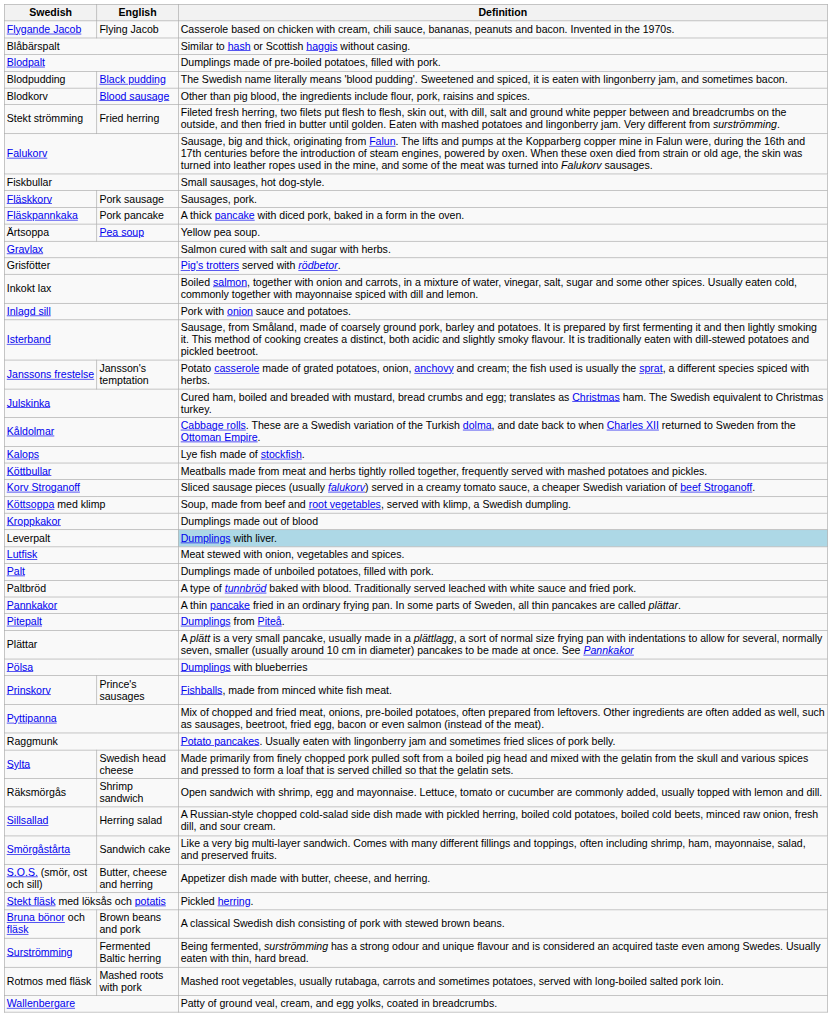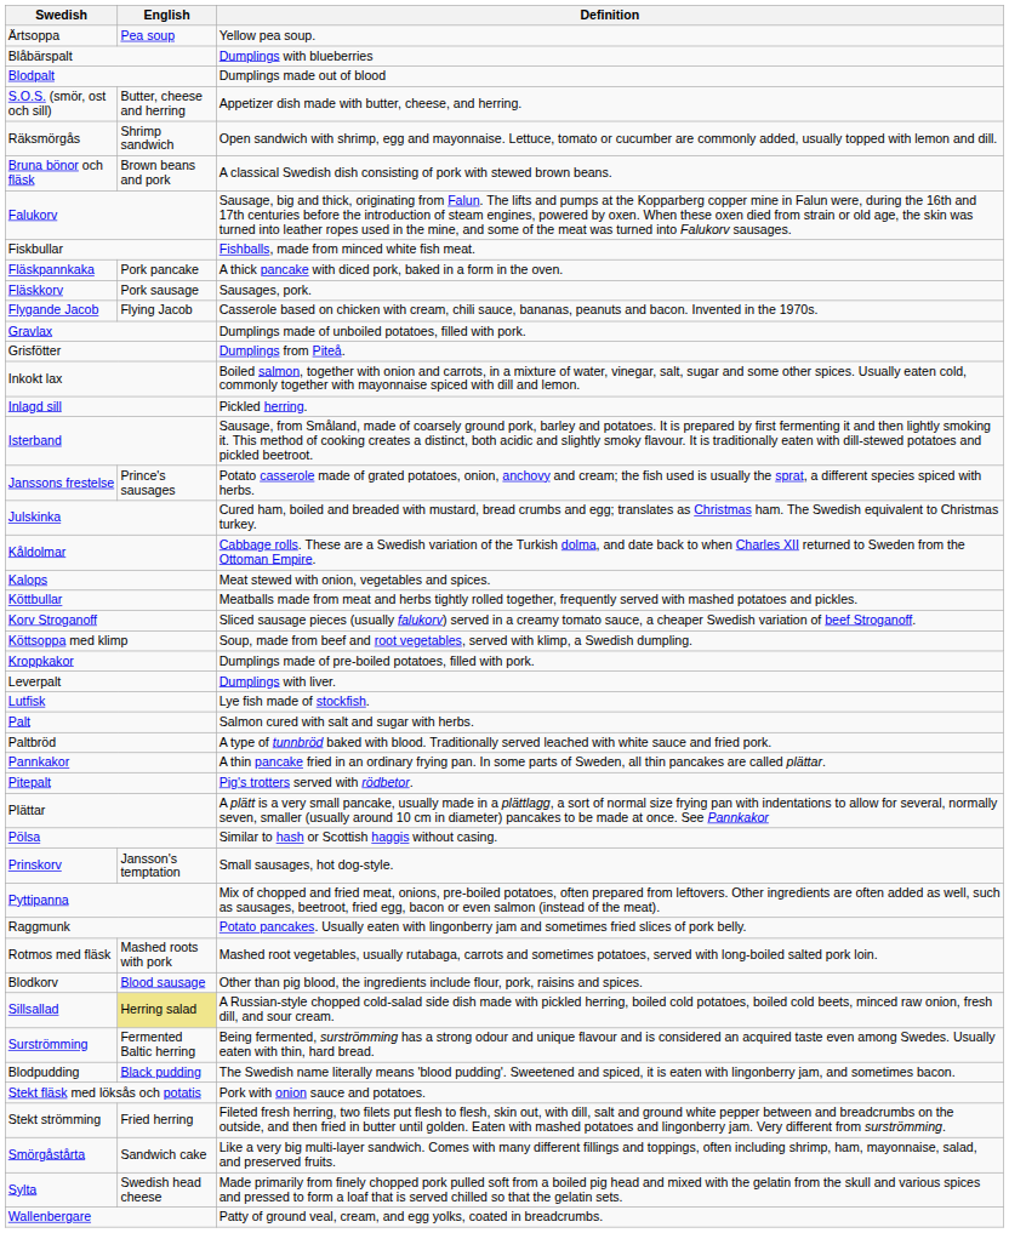rows swapped: Ärtsoppa <-> Flygande Jacob
Blåbärspalt | Definition: Similar to hash or Scottish haggis without casing. -> Dumplings with blueberries
Blodpalt | Definition: Dumplings made of pre-boiled potatoes, filled with pork. -> Dumplings made out of blood
rows swapped: Blodpudding <-> S.O.S. (smör, ost och sill)
rows swapped: Blodkorv <-> Räksmörgås
rows swapped: Bruna bönor och fläsk <-> Stekt strömming
Fiskbullar | Definition: Small sausages, hot dog-style. -> Fishballs, made from minced white fish meat.
rows swapped: Fläskkorv <-> Fläskpannkaka
Gravlax | Definition: Salmon cured with salt and sugar with herbs. -> Dumplings made of unboiled potatoes, filled with pork.
Grisfötter | Definition: Pig's trotters served with rödbetor. -> Dumplings from Piteå.
Inlagd sill | Definition: Pork with onion sauce and potatoes. -> Pickled herring.
Janssons frestelse | English: Jansson's temptation -> Prince's sausages
Kalops | Definition: Lye fish made of stockfish. -> Meat stewed with onion, vegetables and spices.
Kroppkakor | Definition: Dumplings made out of blood -> Dumplings made of pre-boiled potatoes, filled with pork.
Leverpalt | Definition: lightblue background -> no background
Lutfisk | Definition: Meat stewed with onion, vegetables and spices. -> Lye fish made of stockfish.
Palt | Definition: Dumplings made of unboiled potatoes, filled with pork. -> Salmon cured with salt and sugar with herbs.
Pitepalt | Definition: Dumplings from Piteå. -> Pig's trotters served with rödbetor.
Pölsa | Definition: Dumplings with blueberries -> Similar to hash or Scottish haggis without casing.
Prinskorv | English: Prince's sausages -> Jansson's temptation
Prinskorv | Definition: Fishballs, made from minced white fish meat. -> Small sausages, hot dog-style.
rows swapped: Rotmos med fläsk <-> Sylta
Sillsallad | English: no background -> khaki background
rows swapped: Smörgåstårta <-> Surströmming
Stekt fläsk med löksås och potatis | Definition: Pickled herring. -> Pork with onion sauce and potatoes.
